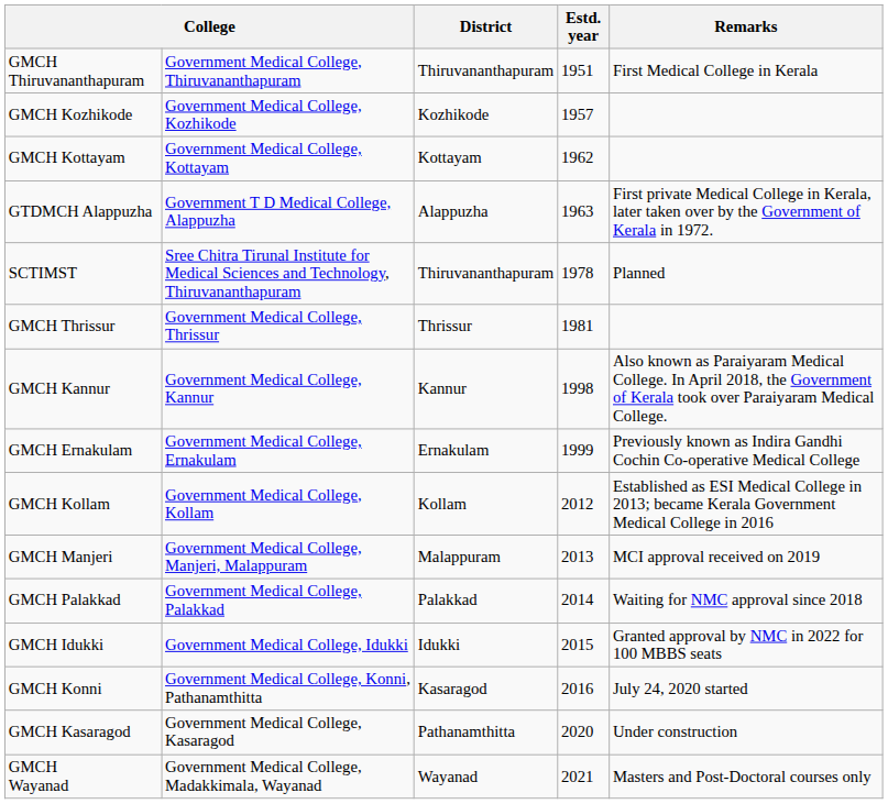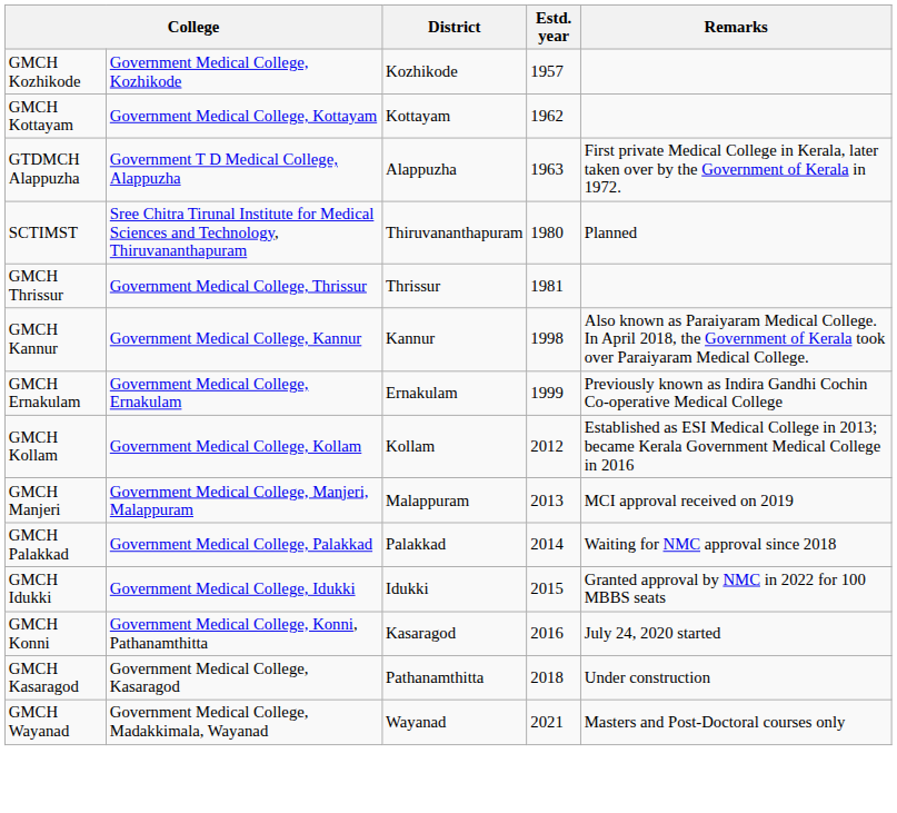- row: GMCH Thiruvananthapuram | Government Medical College, Thiruvananthapuram | Thiruvananthapuram | 1951 | First Medical College in Kerala
SCTIMST | Estd. year: 1978 -> 1980
GMCH Kasaragod | Estd. year: 2020 -> 2018
